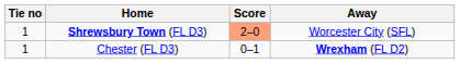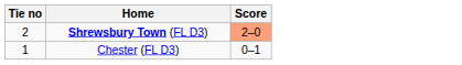- column: Away | Worcester City (SFL) | Wrexham (FL D2)
Shrewsbury Town (FL D3) | Tie no: 1 -> 2
